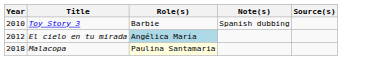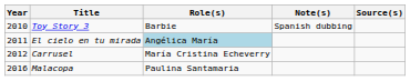El cielo en tu mirada | Year: 2012 -> 2011
+ row: 2012 | Carrusel | María Cristina Echeverry
Malacopa | Year: 2018 -> 2016
Malacopa | Role(s): lightyellow background -> no background
